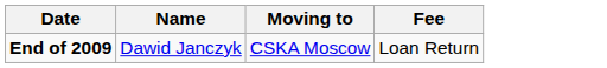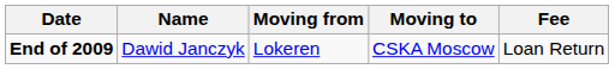+ column: Moving from | Lokeren
